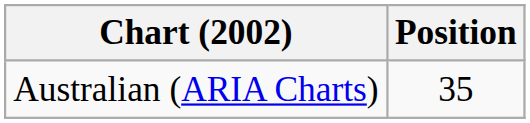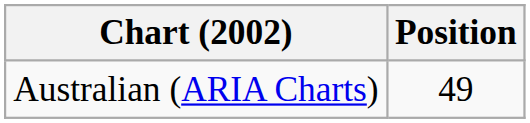Australian (ARIA Charts) | Position: 35 -> 49
